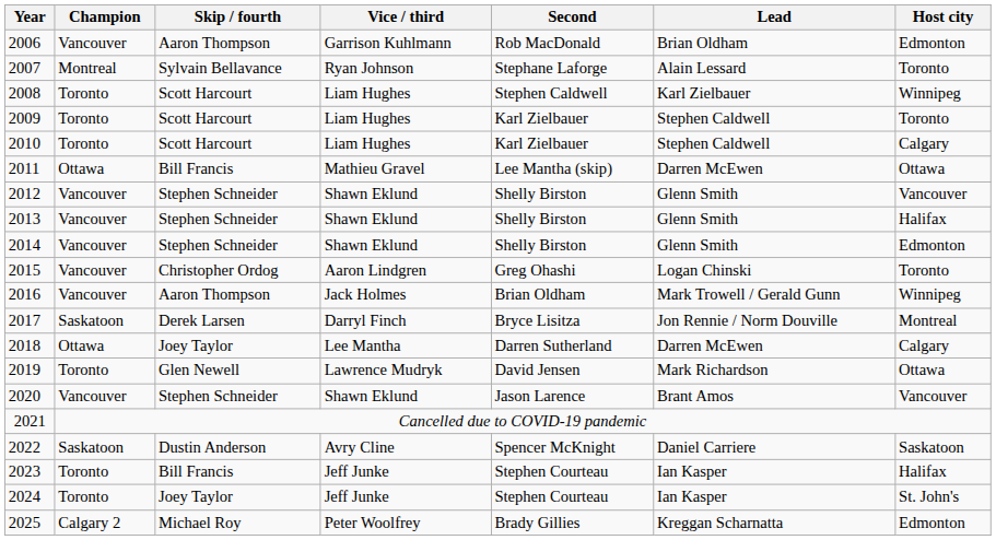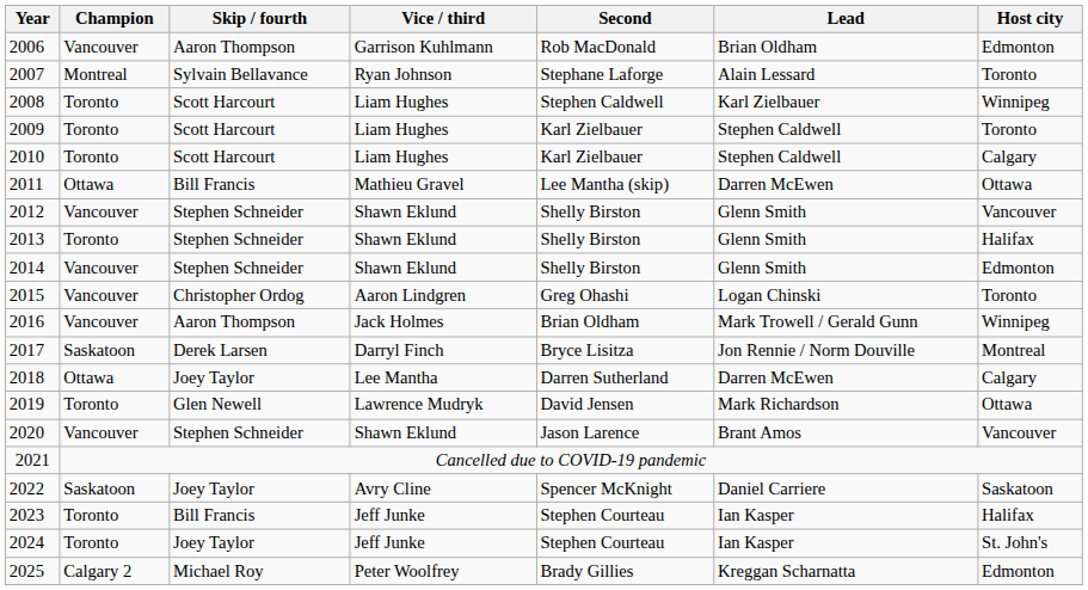2013 | Champion: Vancouver -> Toronto
2022 | Skip / fourth: Dustin Anderson -> Joey Taylor
